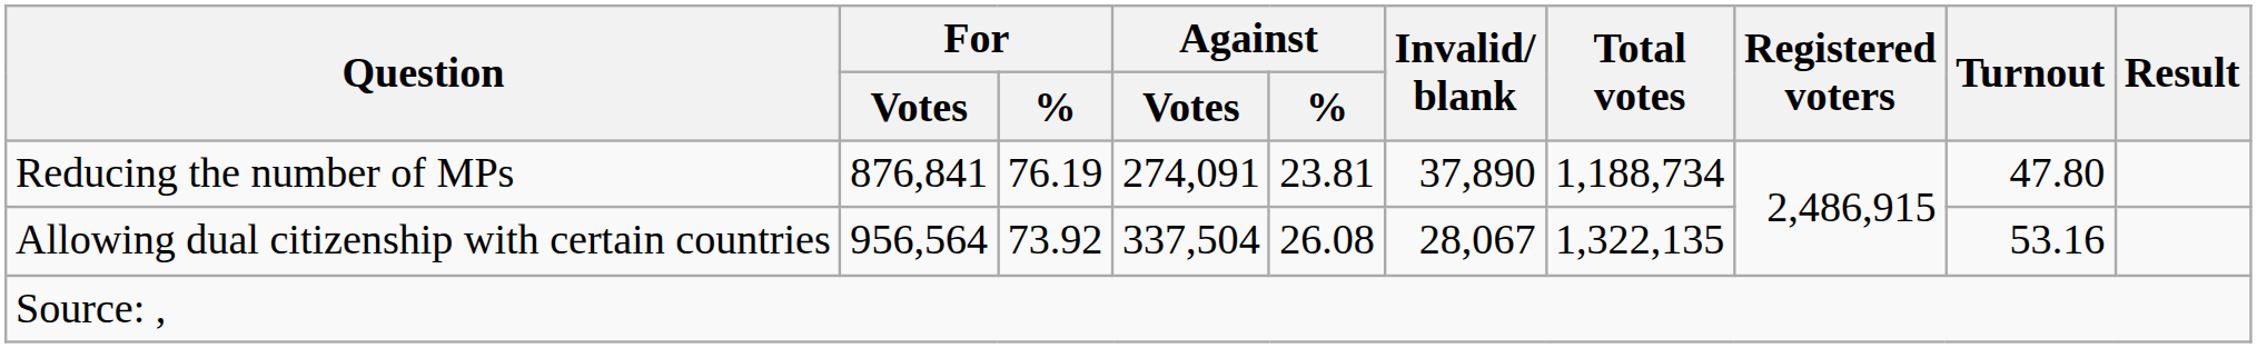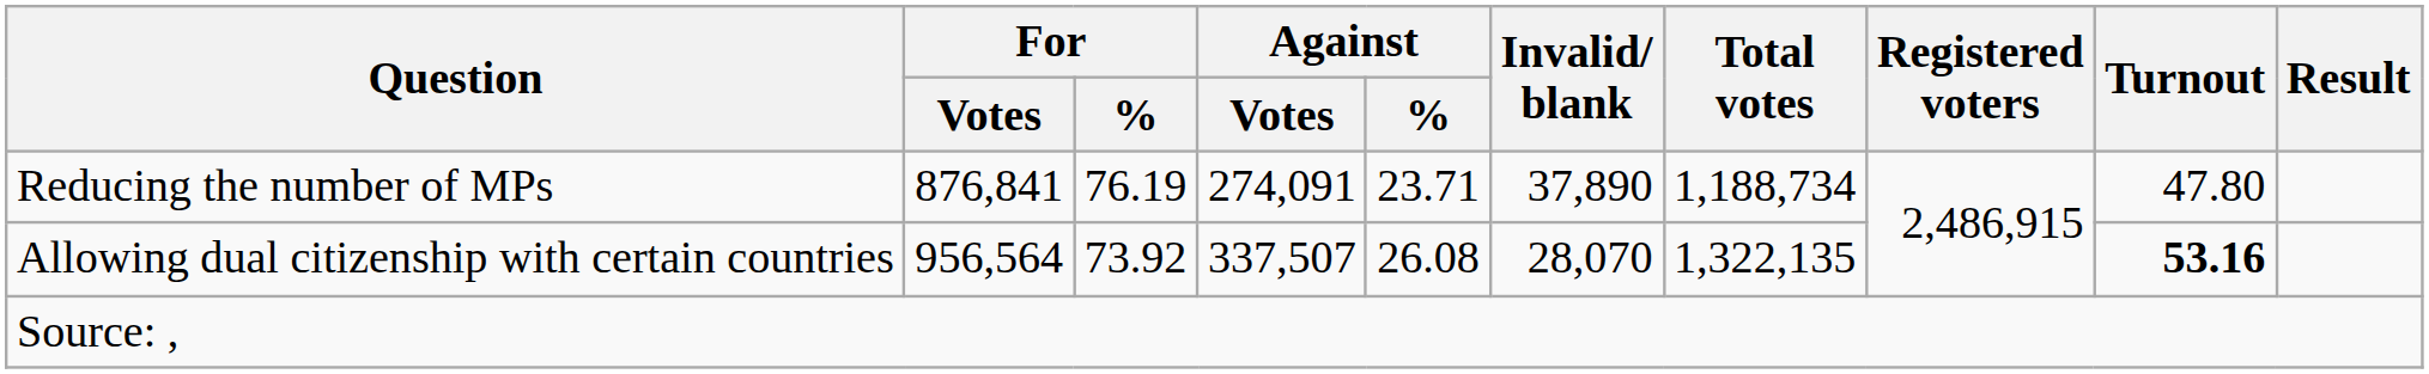Reducing the number of MPs | Against / %: 23.81 -> 23.71
Allowing dual citizenship with certain countries | Against / Votes: 337,504 -> 337,507
Allowing dual citizenship with certain countries | Invalid/ blank: 28,067 -> 28,070
Allowing dual citizenship with certain countries | Turnout: normal -> bold
